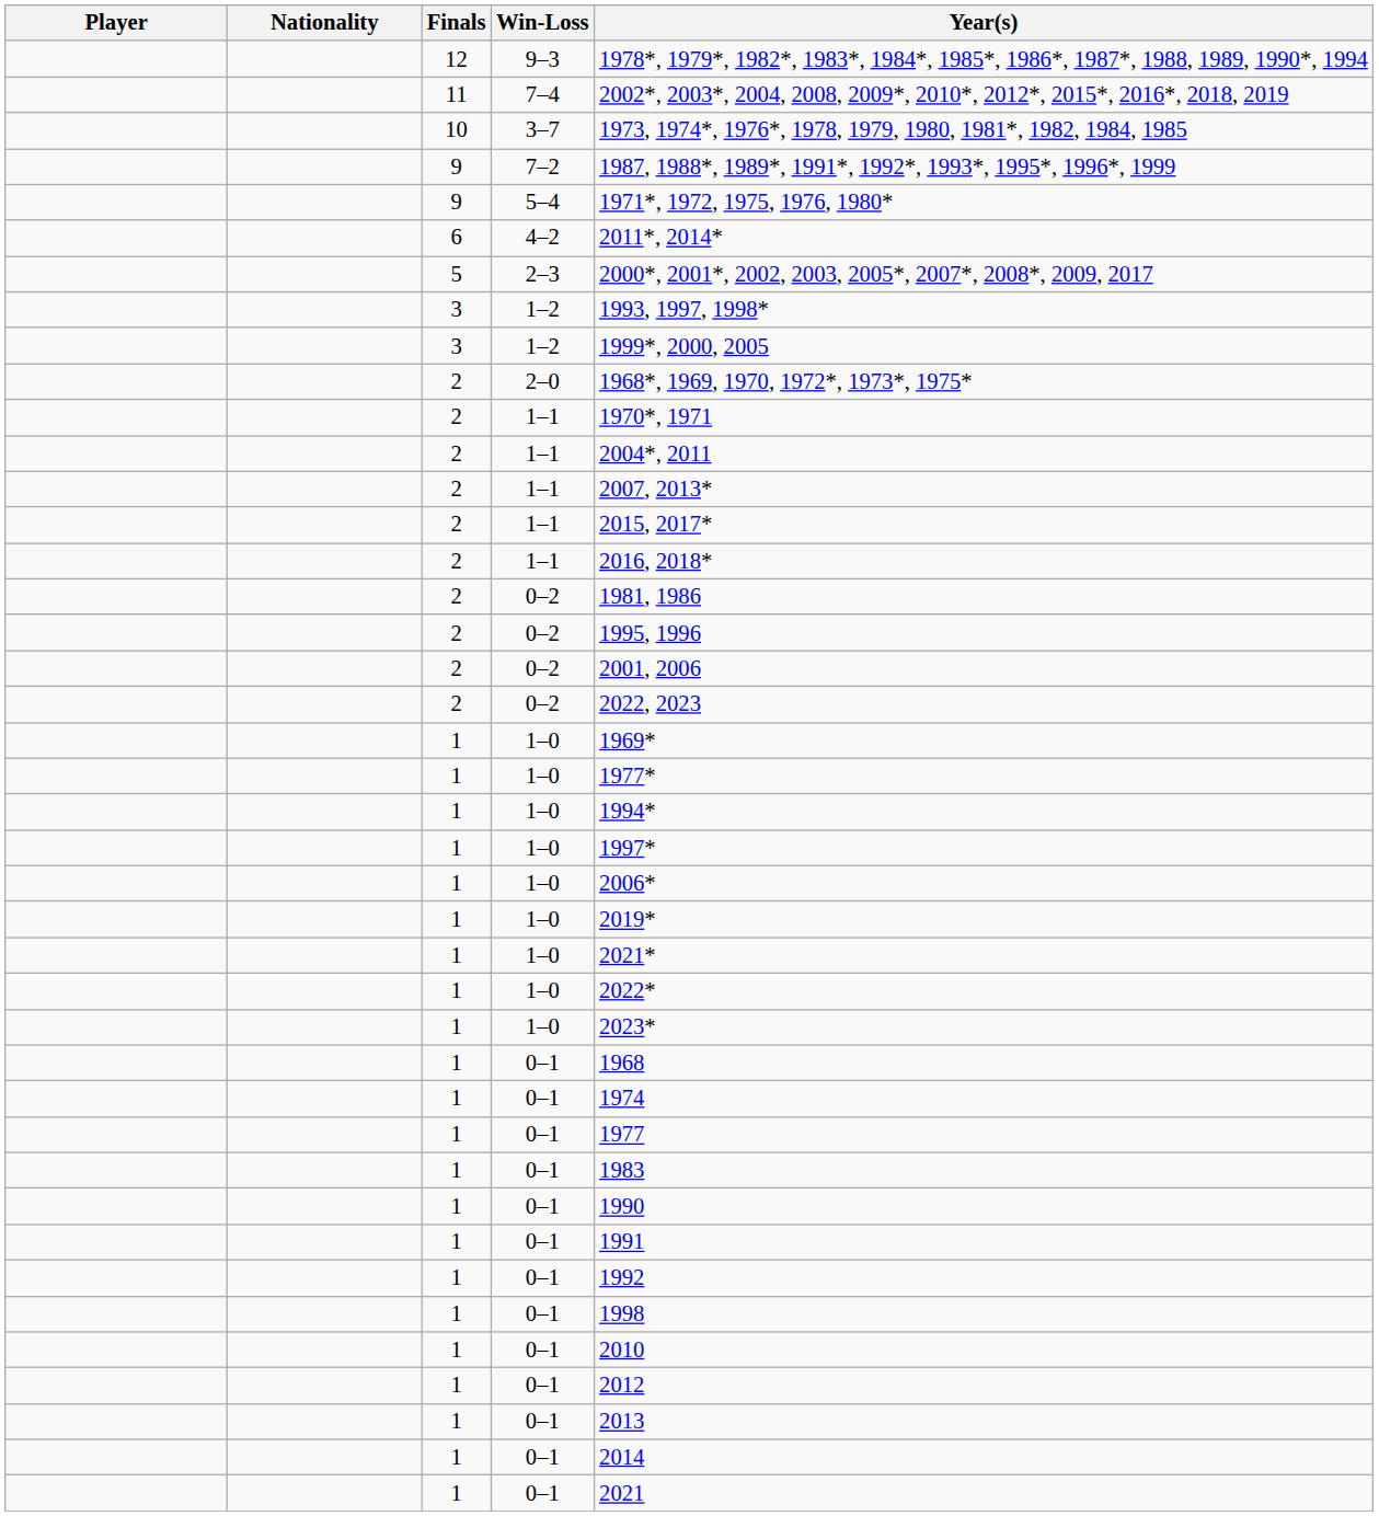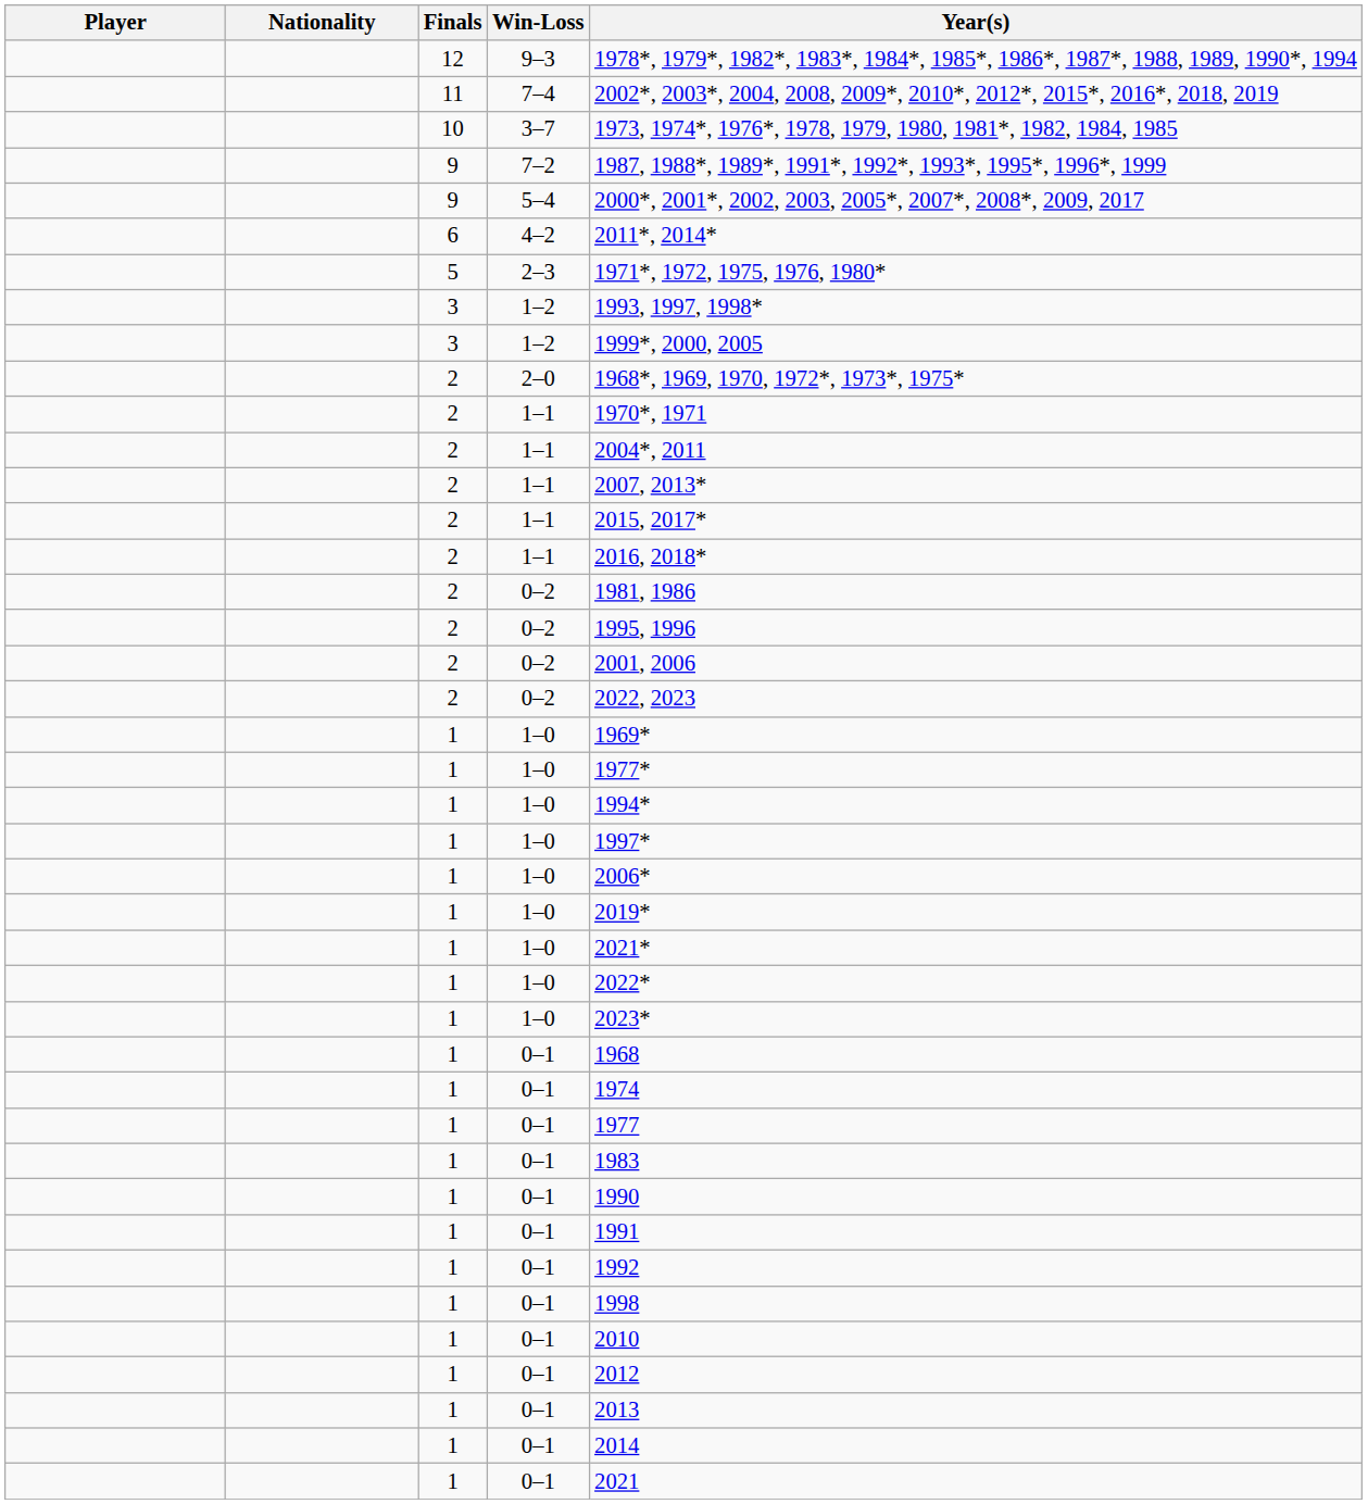5–4 | Year(s): 1971*, 1972, 1975, 1976, 1980* -> 2000*, 2001*, 2002, 2003, 2005*, 2007*, 2008*, 2009, 2017
2–3 | Year(s): 2000*, 2001*, 2002, 2003, 2005*, 2007*, 2008*, 2009, 2017 -> 1971*, 1972, 1975, 1976, 1980*
